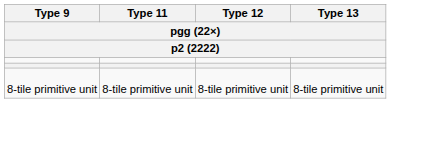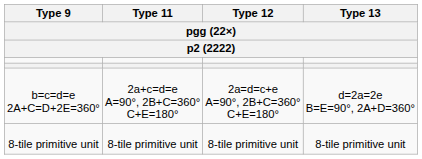+ row: b=c=d=e 2A+C=D+2E=360° | 2a+c=d=e A=90°, 2B+C=360° C+E=180° | 2a=d=c+e A=90°, 2B+C=360° C+E=180° | d=2a=2e B=E=90°, 2A+D=360°
